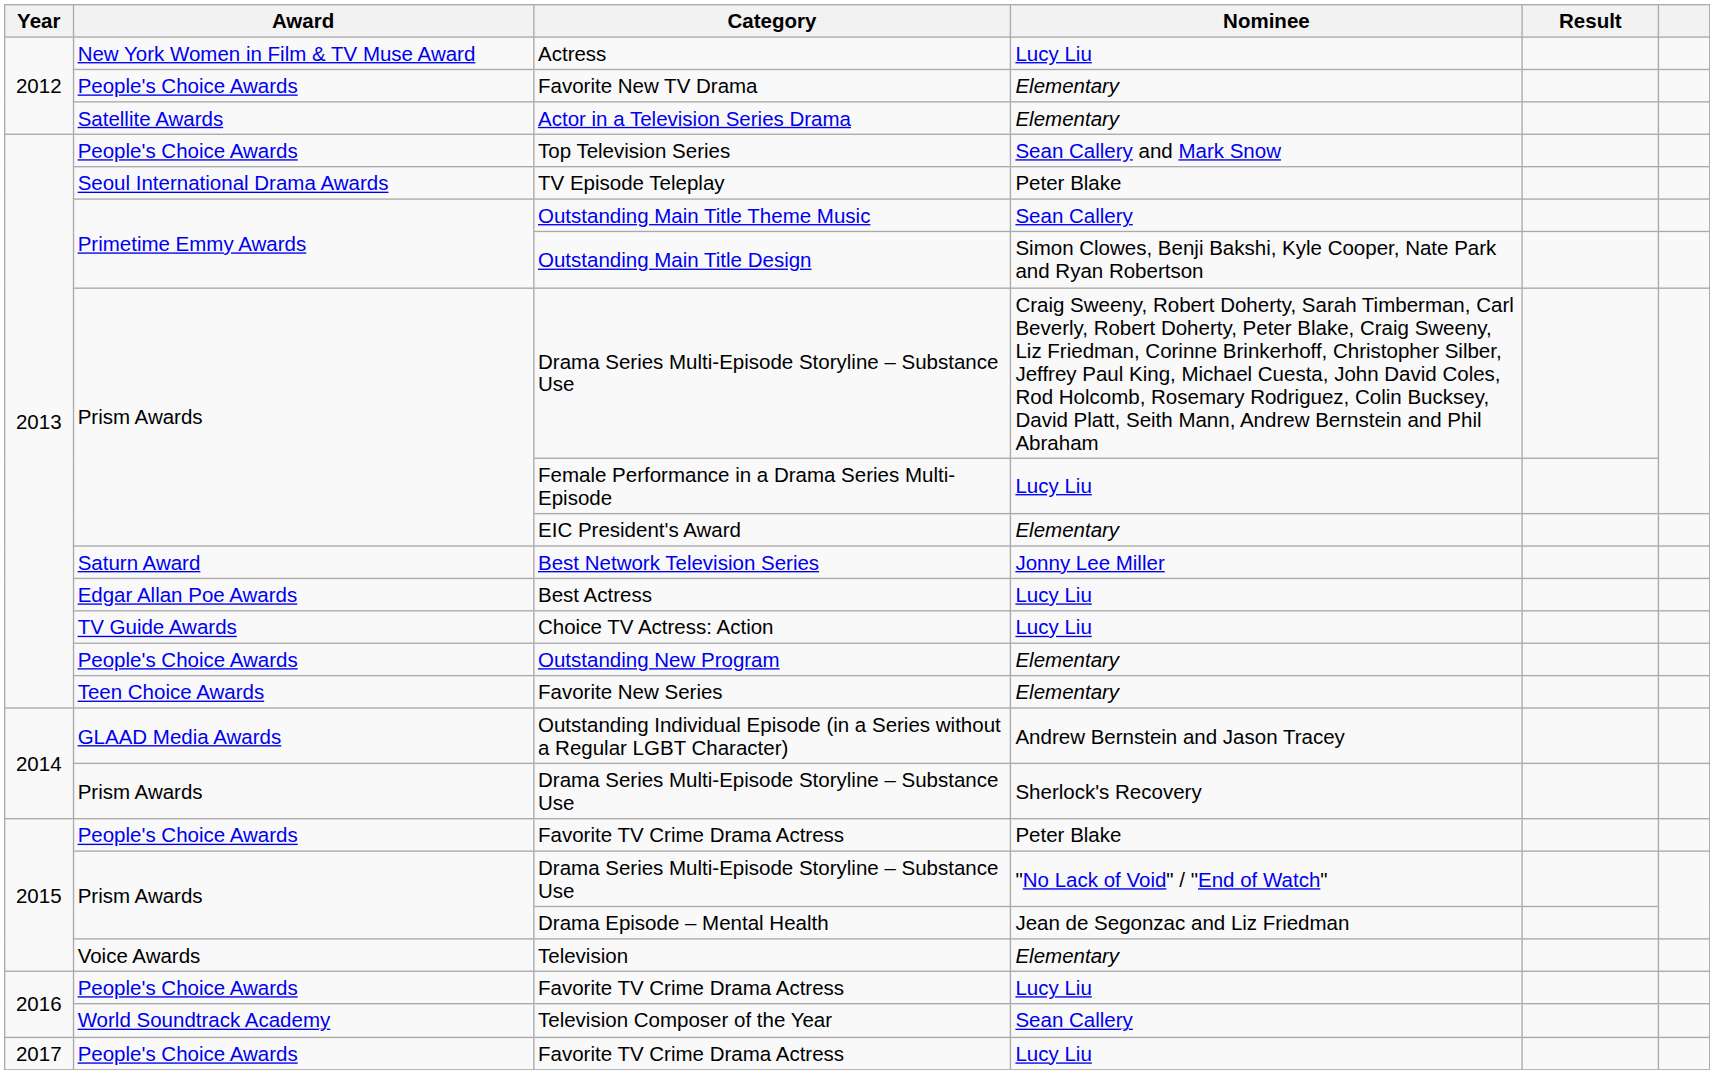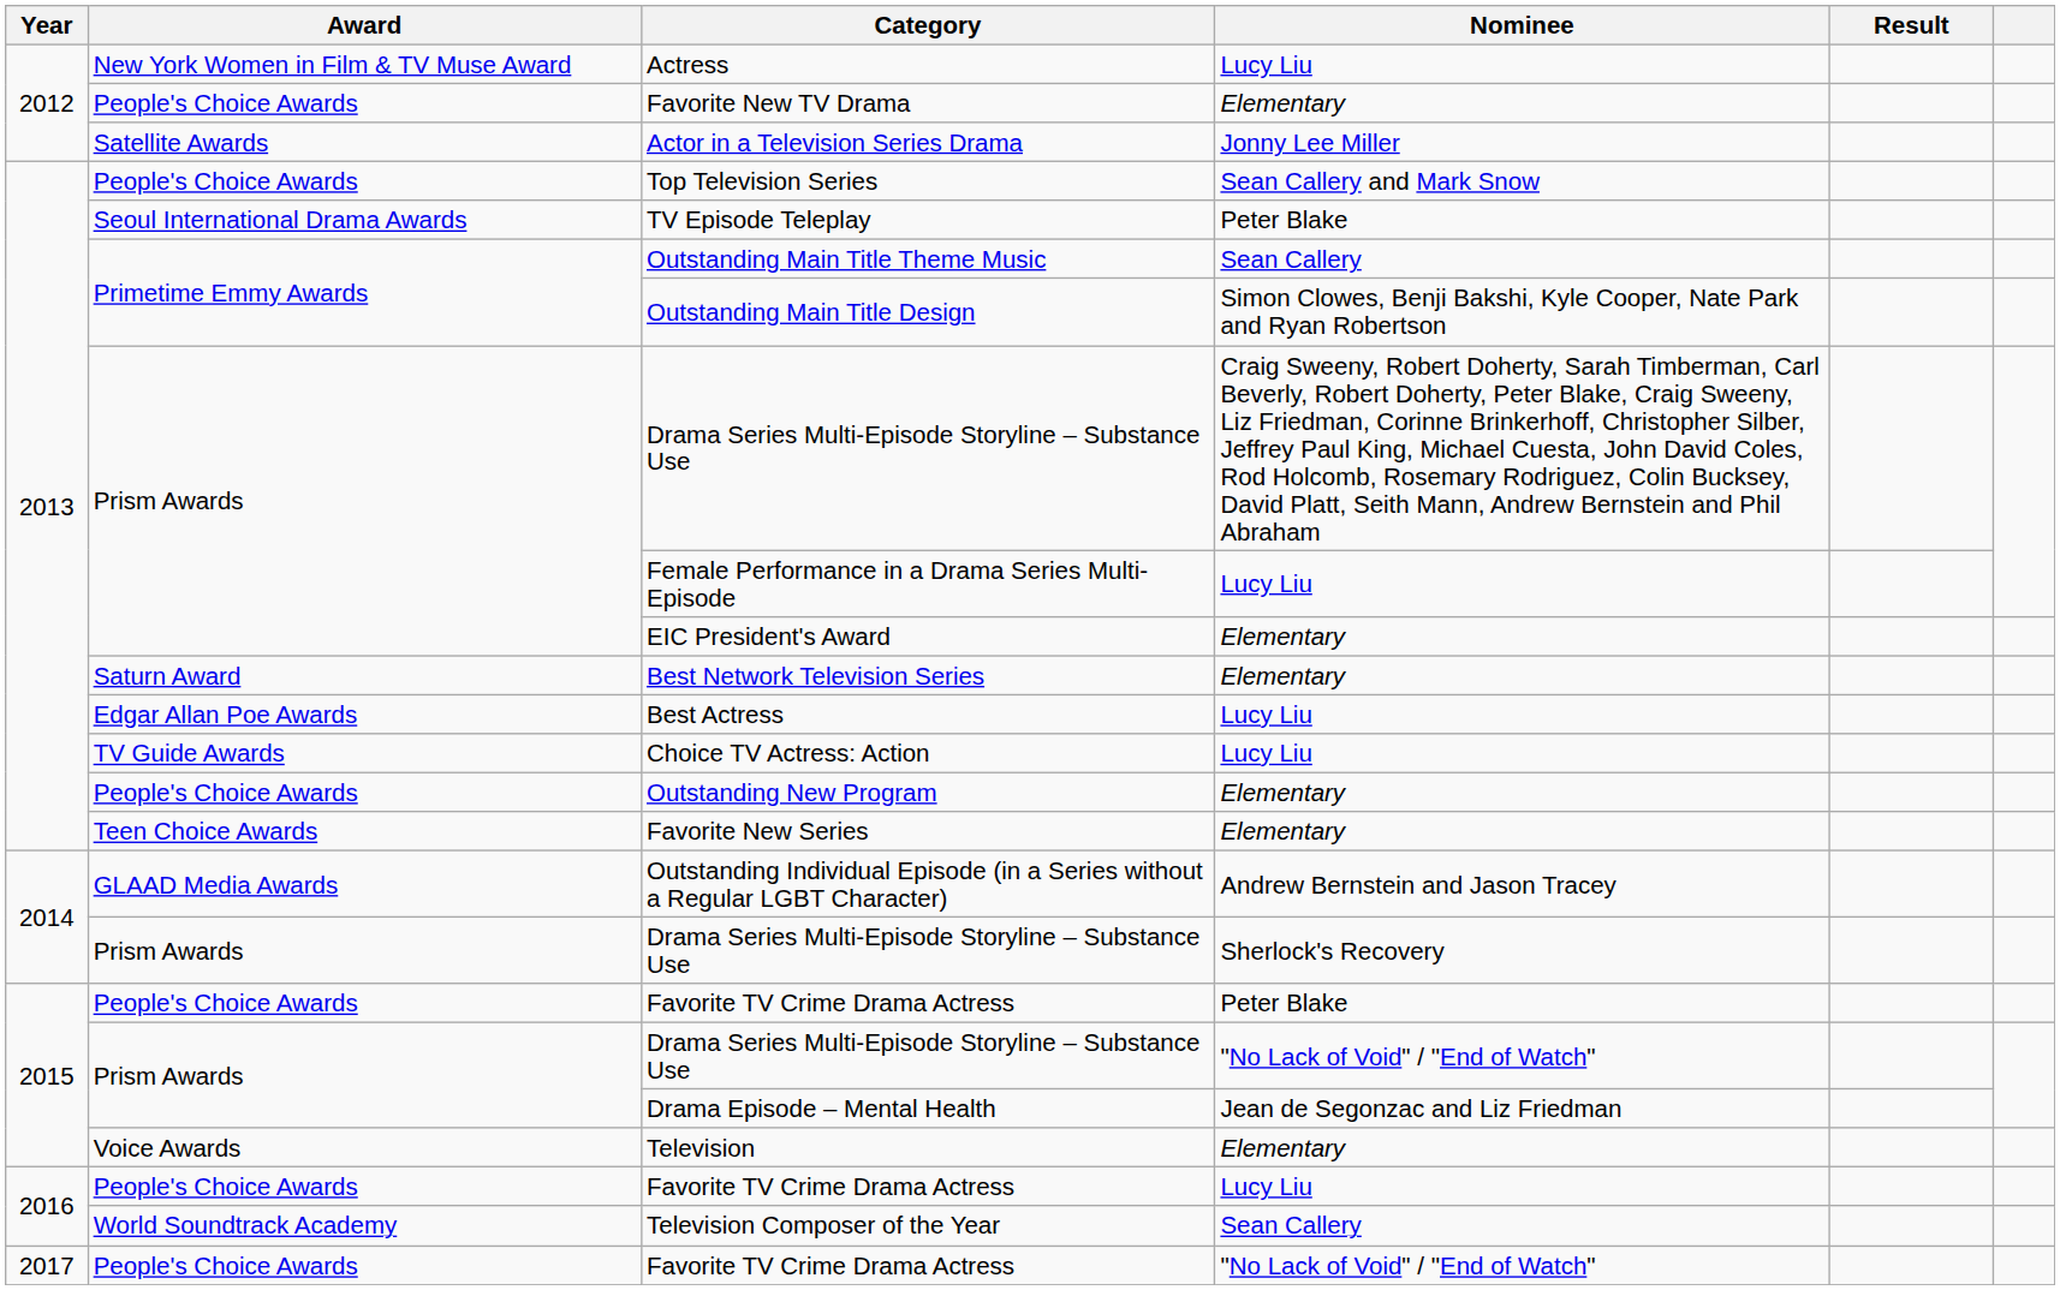Actor in a Television Series Drama | Nominee: Elementary -> Jonny Lee Miller
Best Network Television Series | Nominee: Jonny Lee Miller -> Elementary
2017 / Favorite TV Crime Drama Actress | Nominee: Lucy Liu -> "No Lack of Void" / "End of Watch"
